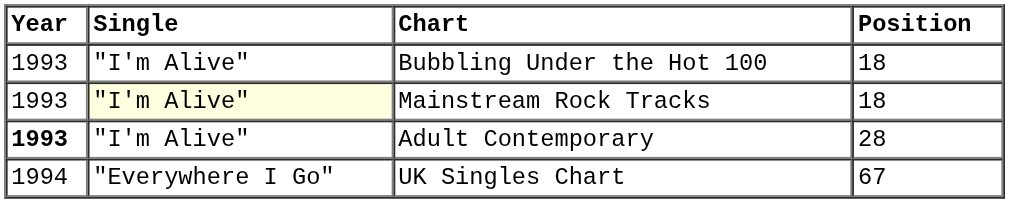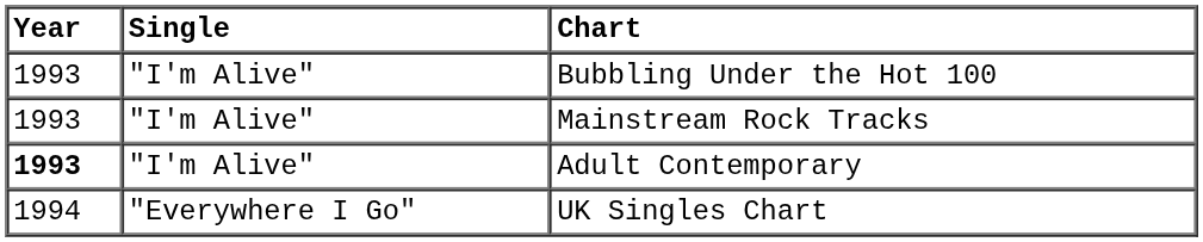- column: Position | 18 | 18 | 28 | 67
Mainstream Rock Tracks | Single: lightyellow background -> no background
